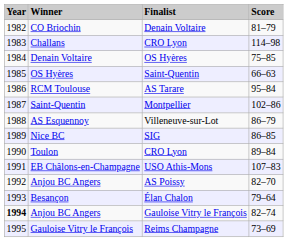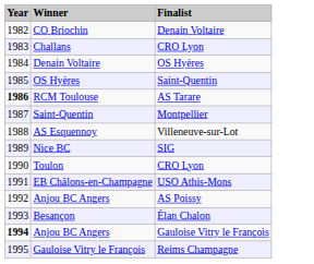- column: Score | 81–79 | 114–98 | 75–85 | 66–63 | 95–84 | 102–86 | 86–79 | 86–85 | 89–84 | 107–83 | 82–70 | 79–64 | 82–74 | 73–69
RCM Toulouse | Year: normal -> bold
